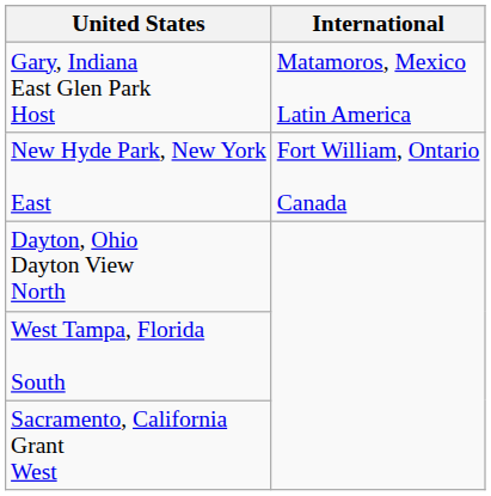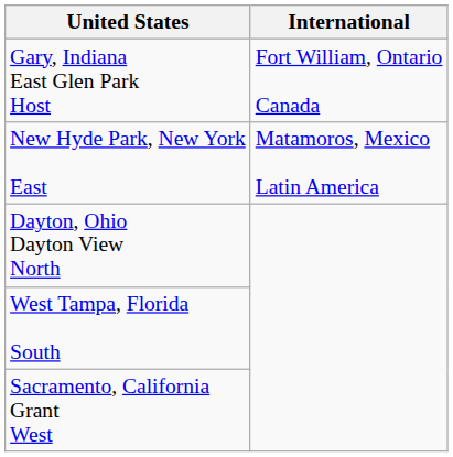Gary, Indiana East Glen Park Host | International: Matamoros, Mexico Latin America -> Fort William, Ontario Canada
New Hyde Park, New York East | International: Fort William, Ontario Canada -> Matamoros, Mexico Latin America
